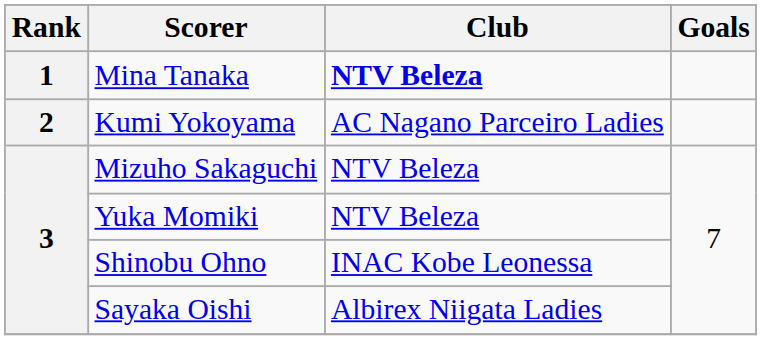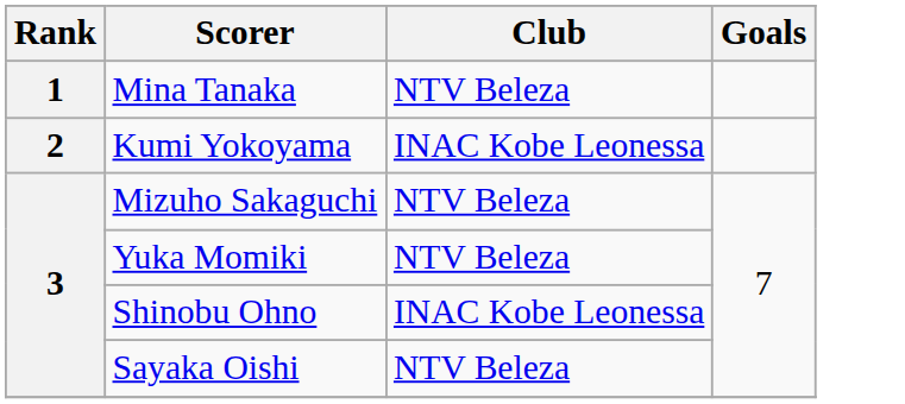Mina Tanaka | Club: bold -> normal
Kumi Yokoyama | Club: AC Nagano Parceiro Ladies -> INAC Kobe Leonessa
Sayaka Oishi | Club: Albirex Niigata Ladies -> NTV Beleza
